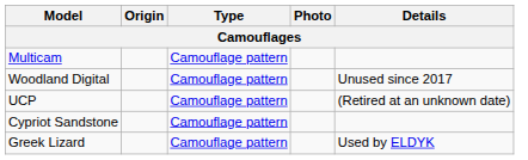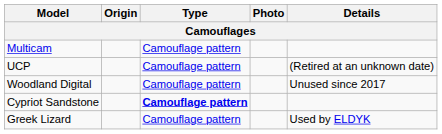rows swapped: Woodland Digital <-> UCP
Cypriot Sandstone | Type: normal -> bold
